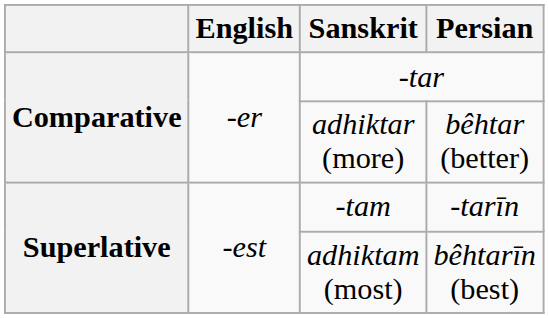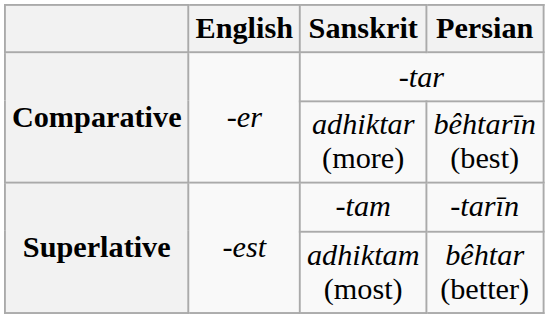adhiktar (more) | Persian: bêhtar (better) -> bêhtarīn (best)
adhiktam (most) | Persian: bêhtarīn (best) -> bêhtar (better)
